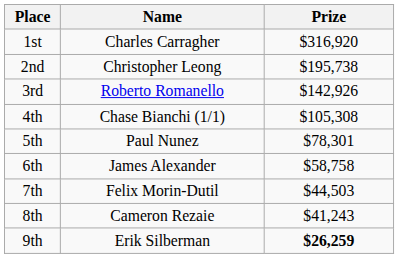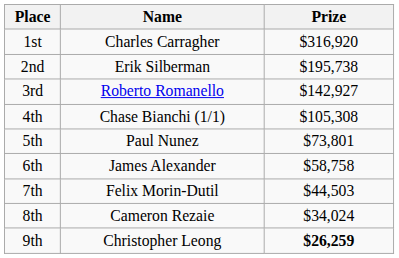2nd | Name: Christopher Leong -> Erik Silberman
3rd | Prize: $142,926 -> $142,927
5th | Prize: $78,301 -> $73,801
8th | Prize: $41,243 -> $34,024
9th | Name: Erik Silberman -> Christopher Leong
